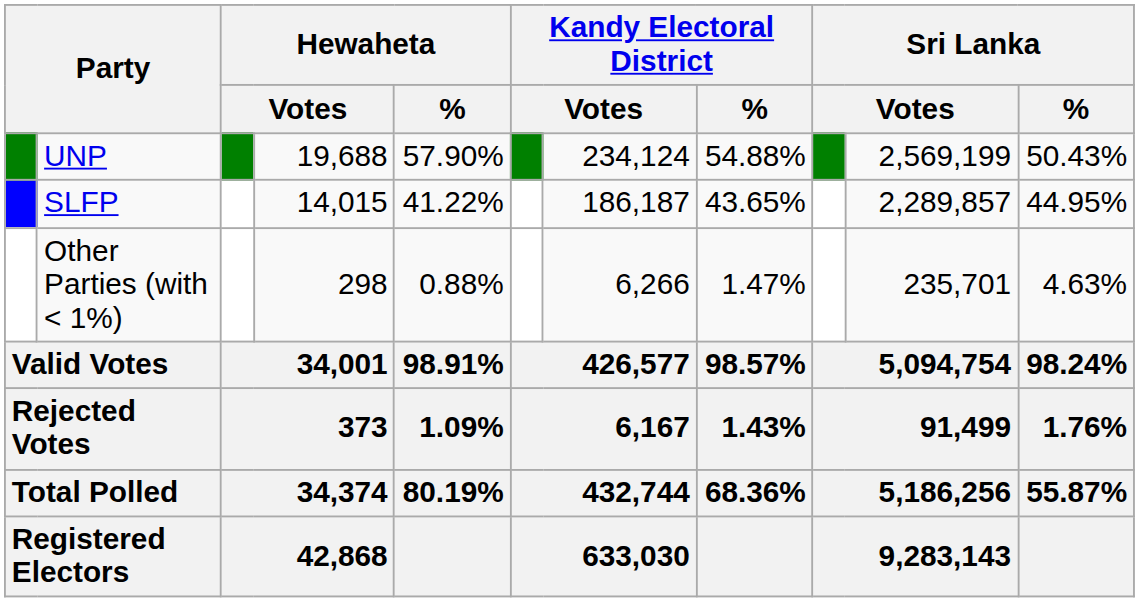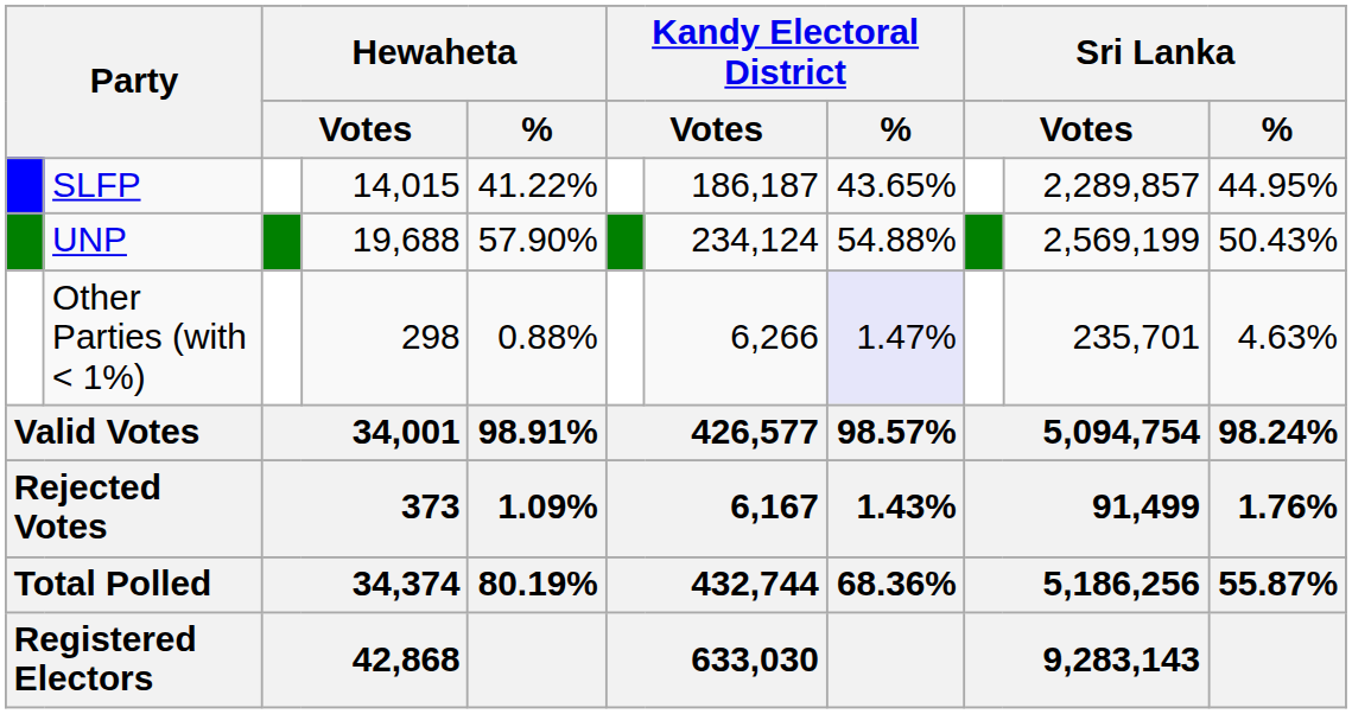rows swapped: UNP <-> SLFP
Other Parties (with < 1%) | Kandy Electoral District / %: no background -> lavender background
